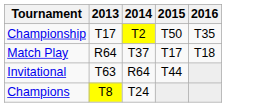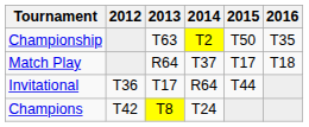+ column: 2012 | T36 | T42
Championship | 2013: T17 -> T63
Invitational | 2013: T63 -> T17
